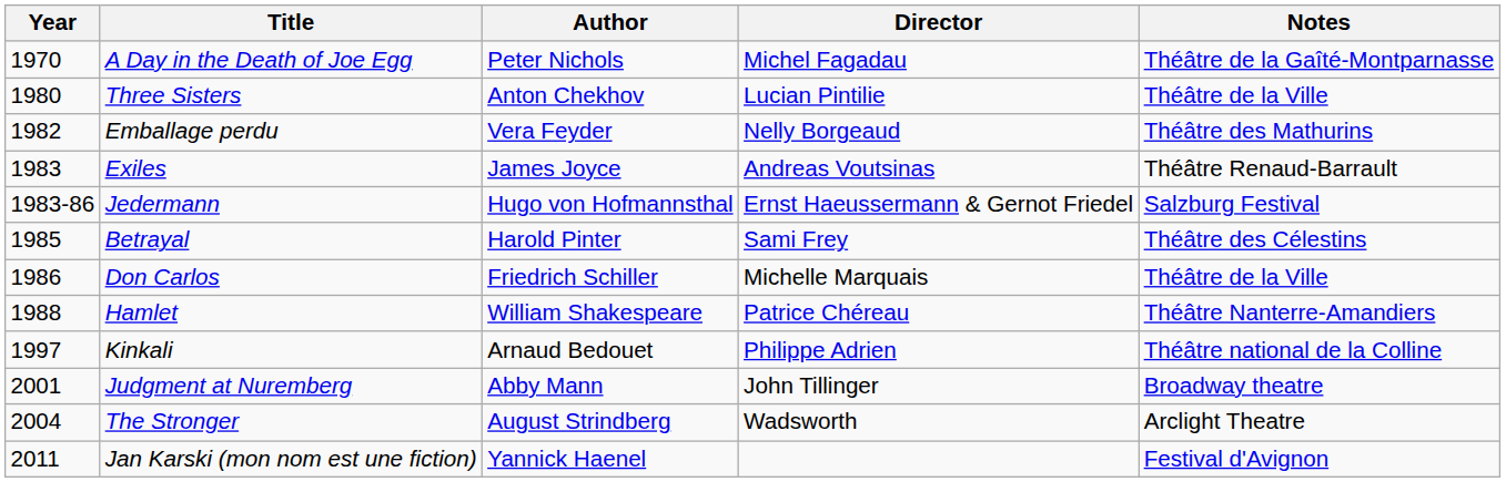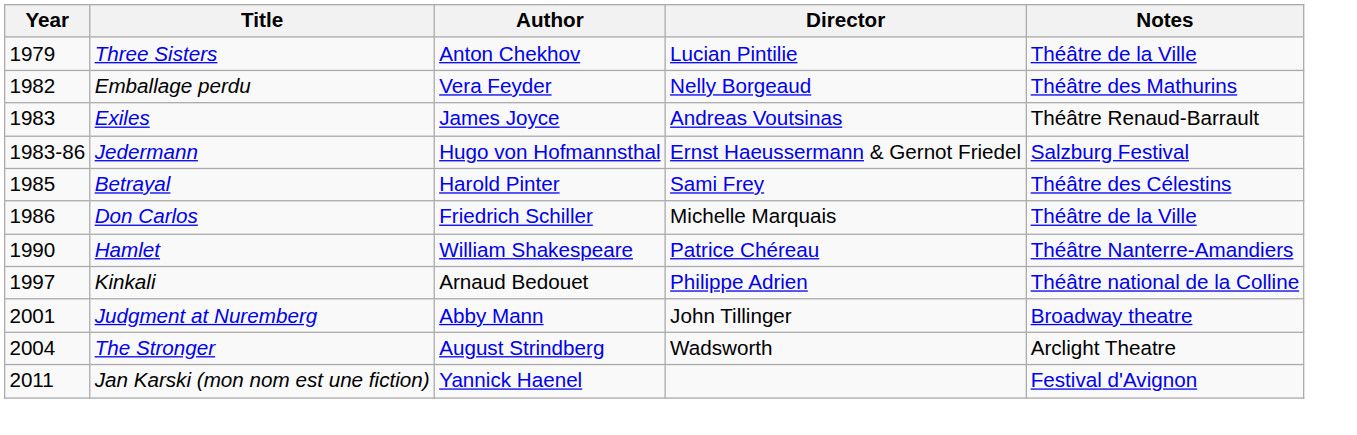- row: 1970 | A Day in the Death of Joe Egg | Peter Nichols | Michel Fagadau | Théâtre de la Gaîté-Montparnasse
Three Sisters | Year: 1980 -> 1979
Hamlet | Year: 1988 -> 1990
